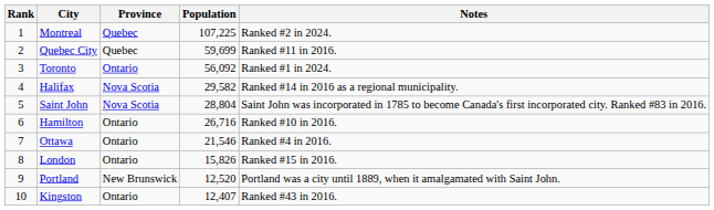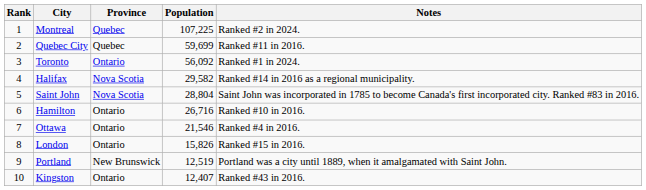Portland | Population: 12,520 -> 12,519
